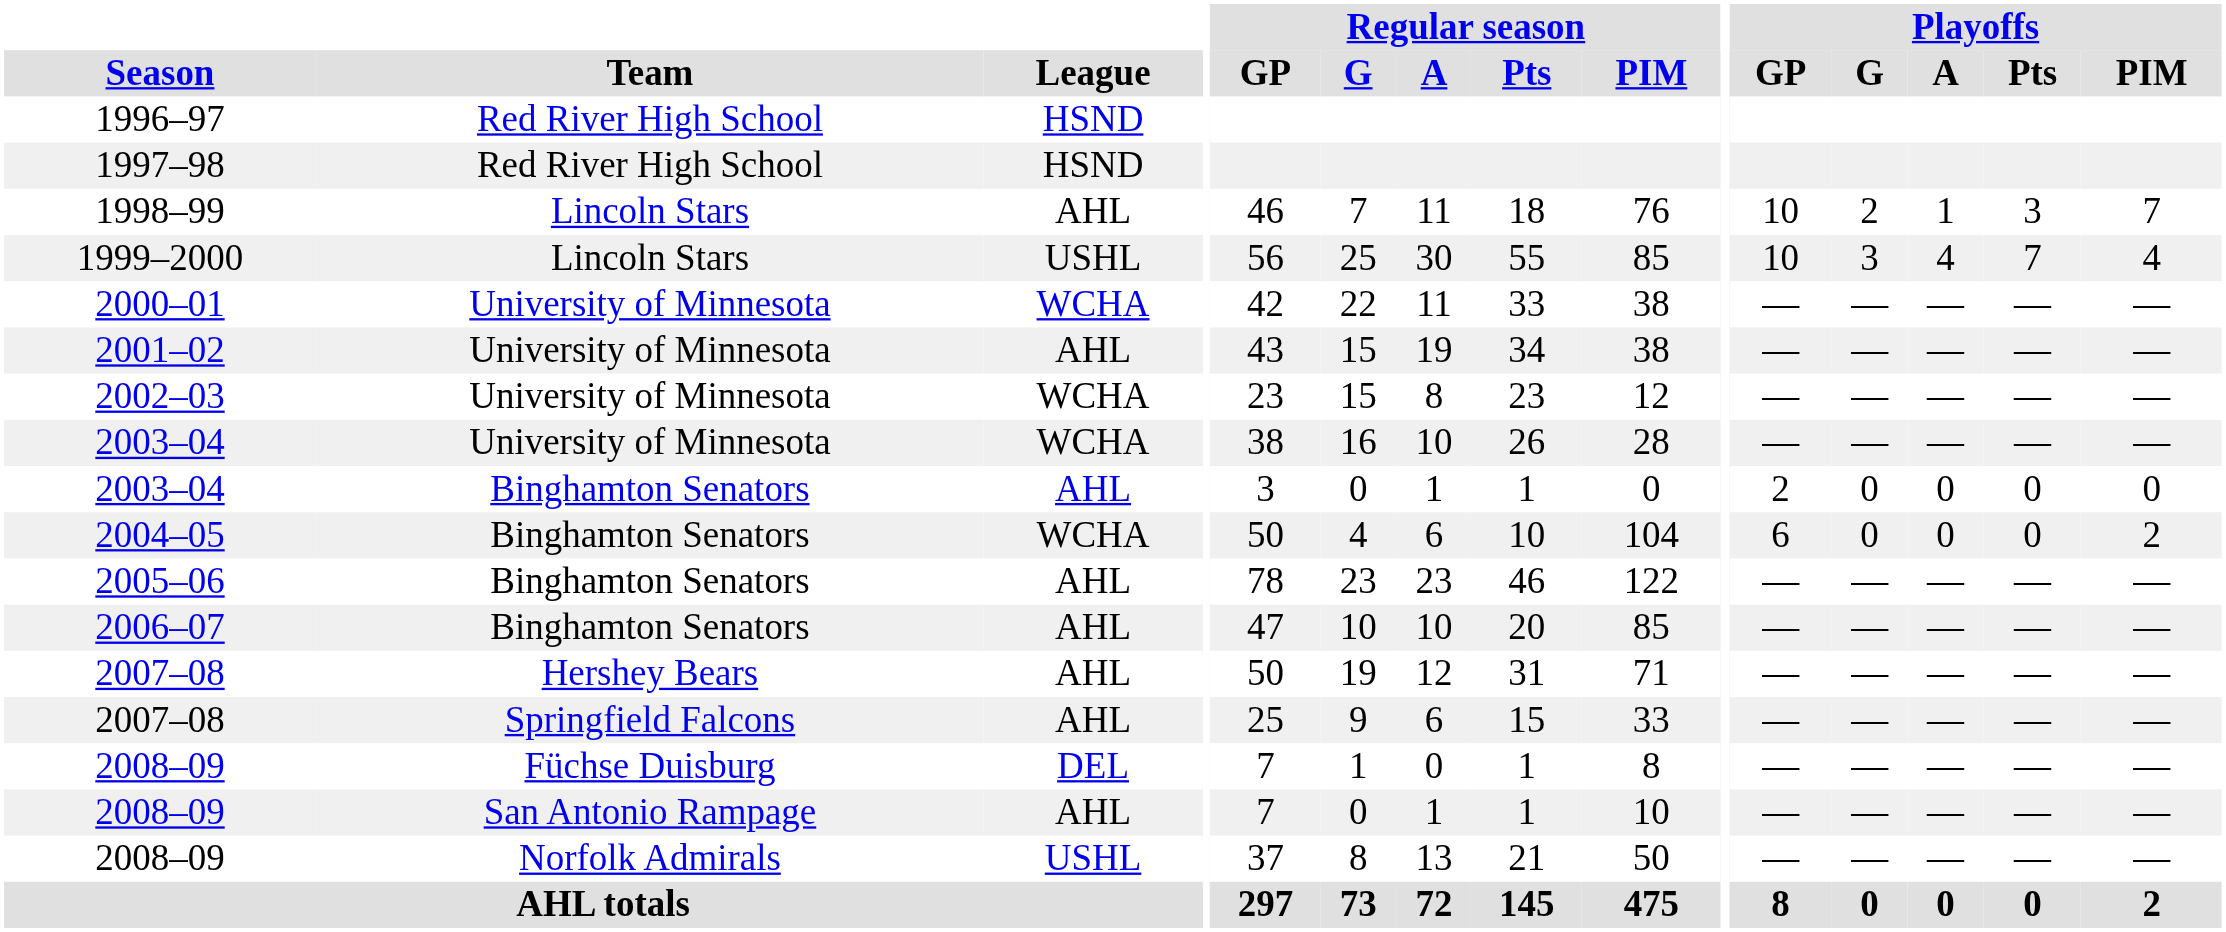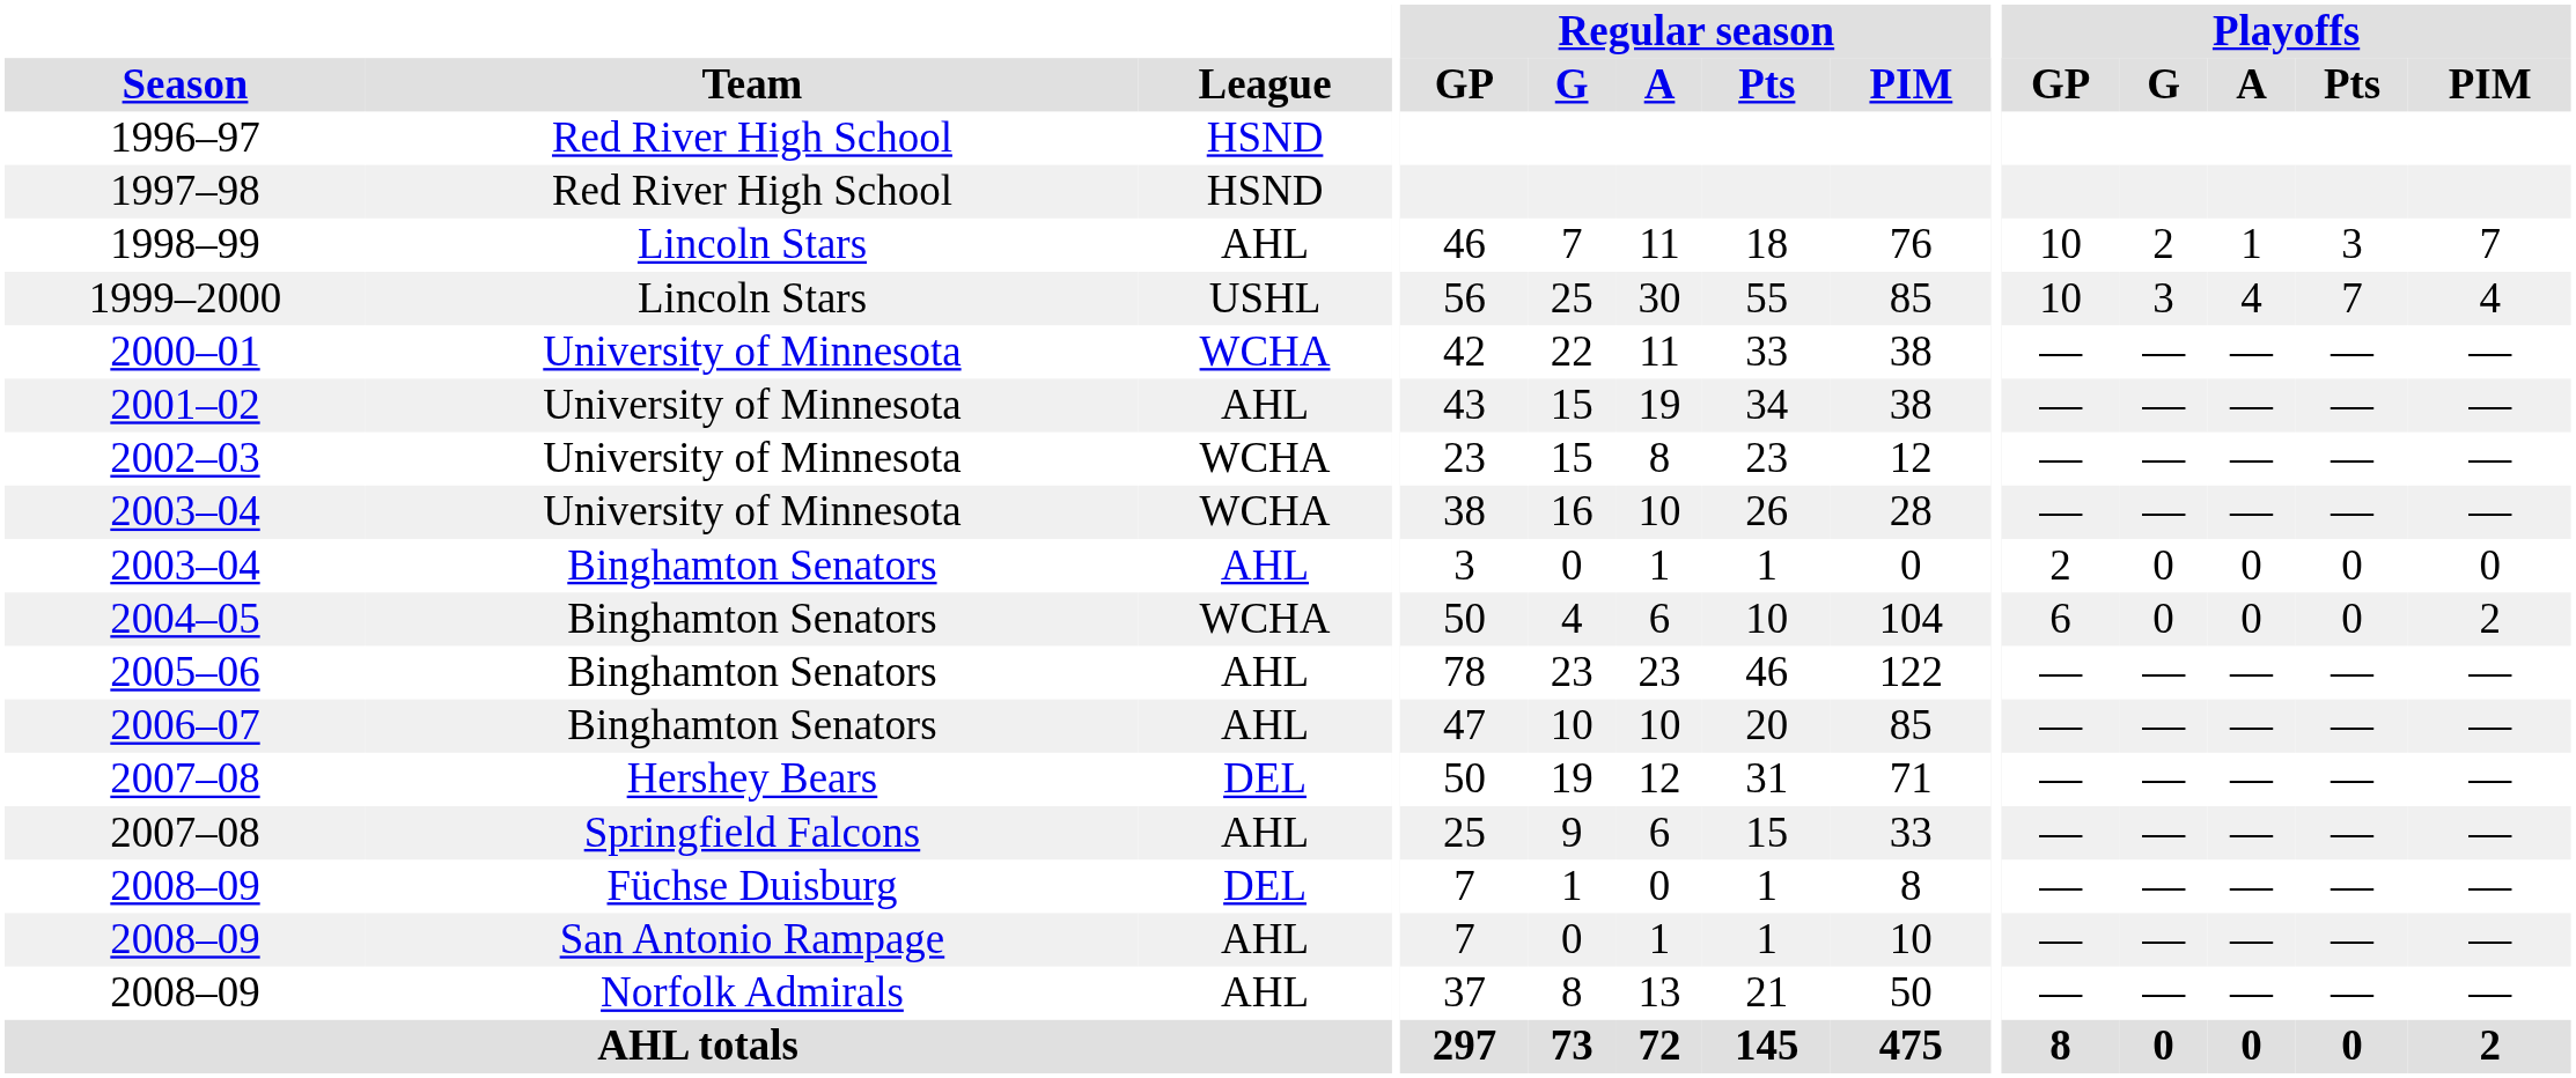2007–08 / Hershey Bears | League: AHL -> DEL
2008–09 / Norfolk Admirals | League: USHL -> AHL
